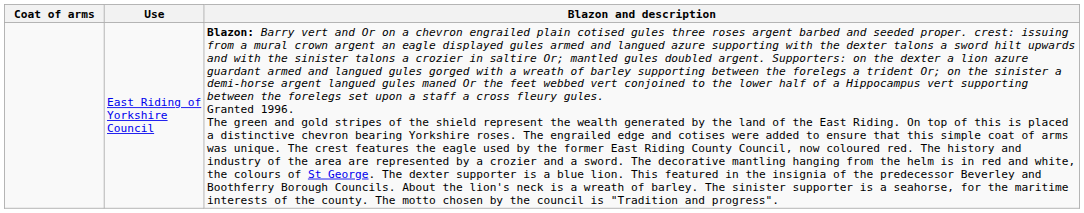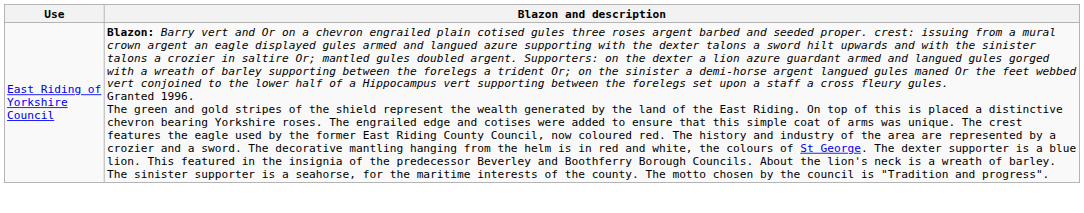- column: Coat of arms
